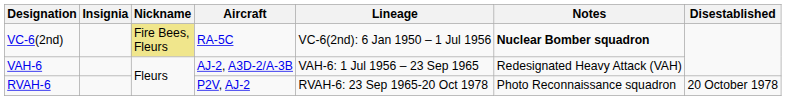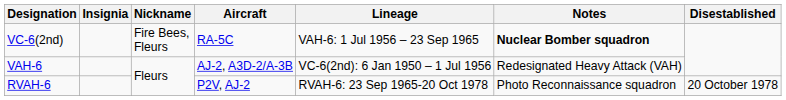VC-6(2nd) | Nickname: khaki background -> no background
VC-6(2nd) | Lineage: VC-6(2nd): 6 Jan 1950 – 1 Jul 1956 -> VAH-6: 1 Jul 1956 – 23 Sep 1965
VAH-6 | Lineage: VAH-6: 1 Jul 1956 – 23 Sep 1965 -> VC-6(2nd): 6 Jan 1950 – 1 Jul 1956
